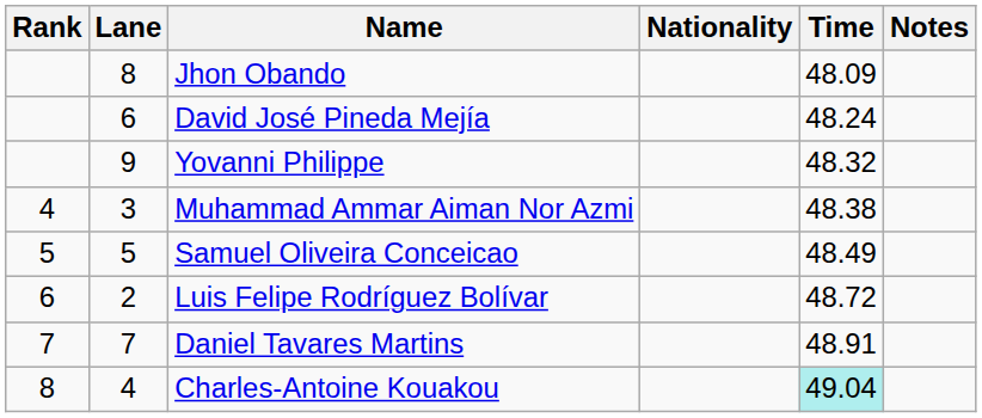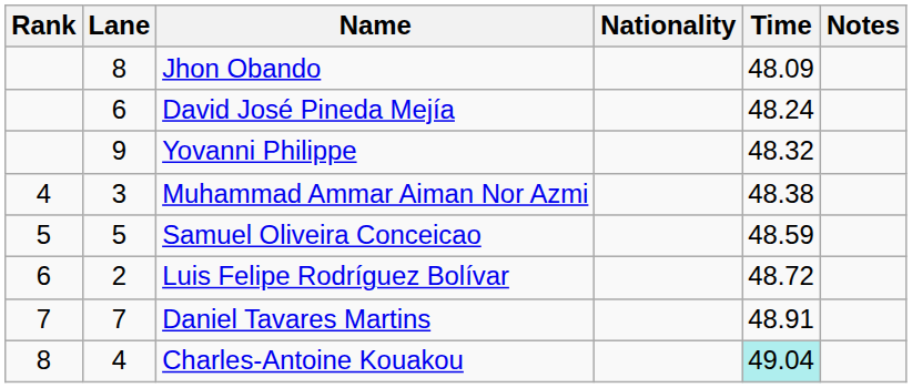Samuel Oliveira Conceicao | Time: 48.49 -> 48.59
